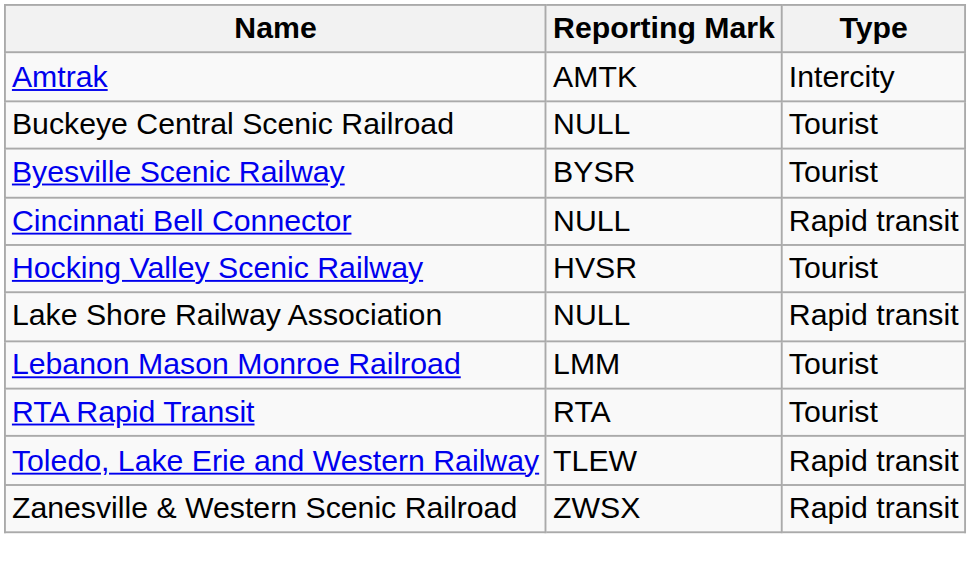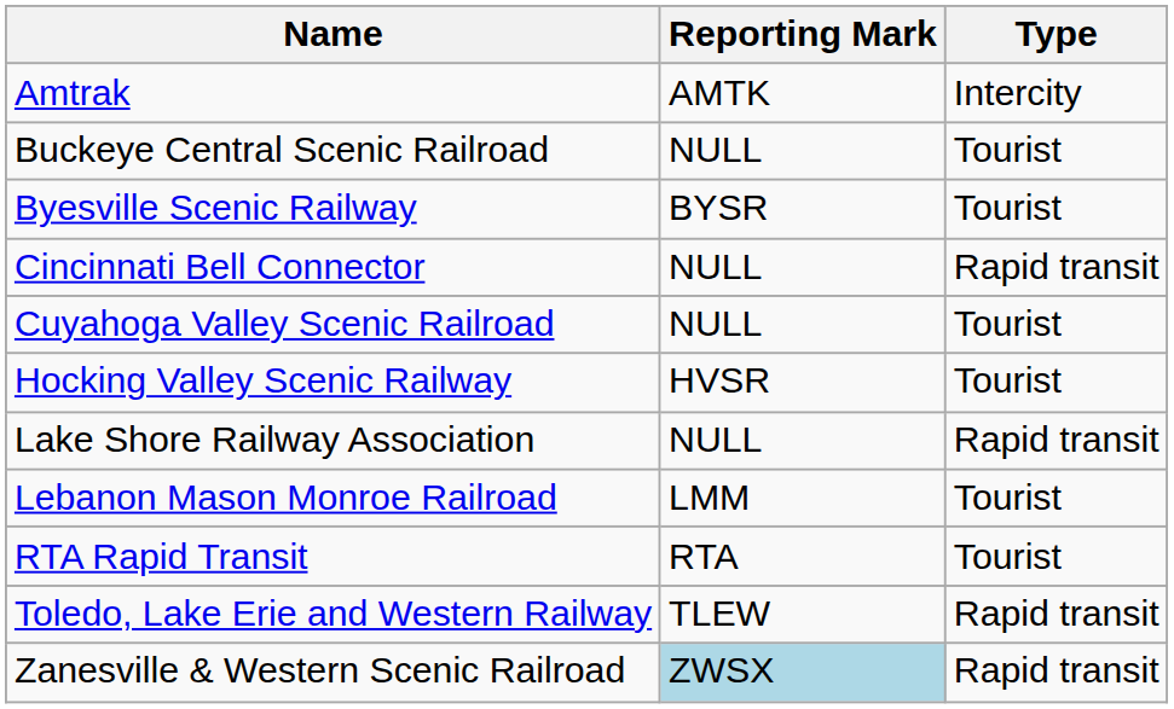+ row: Cuyahoga Valley Scenic Railroad | NULL | Tourist
Zanesville & Western Scenic Railroad | Reporting Mark: no background -> lightblue background
